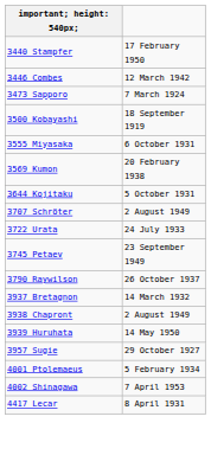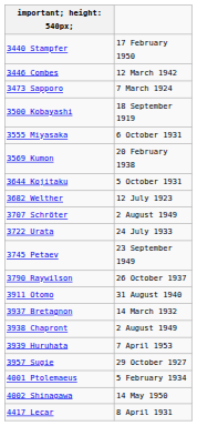+ row: 3682 Welther | 12 July 1923
+ row: 3911 Otomo | 31 August 1940
3939 Huruhata | column 2: 14 May 1950 -> 7 April 1953
4002 Shinagawa | column 2: 7 April 1953 -> 14 May 1950
